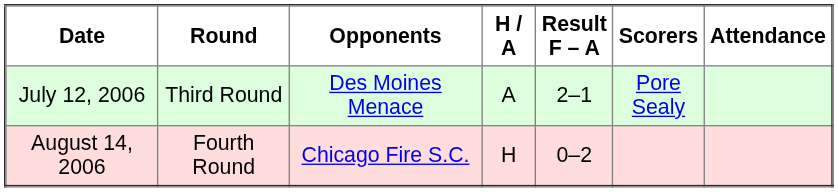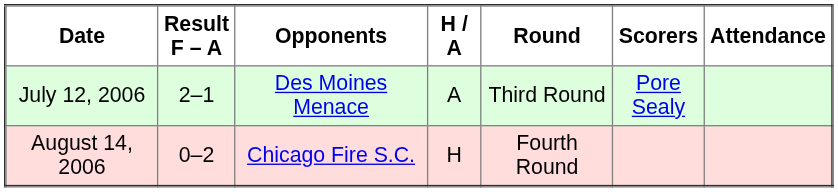columns swapped: Round <-> Result F – A
